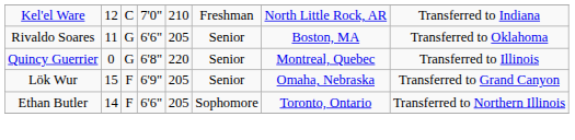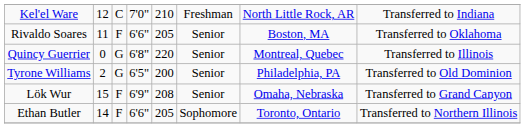Rivaldo Soares | column 3: G -> F
+ row: Tyrone Williams | 2 | G | 6'5" | 200 | Senior | Philadelphia, PA | Transferred to Old Dominion
Lök Wur | column 5: 205 -> 208
